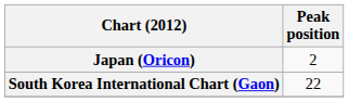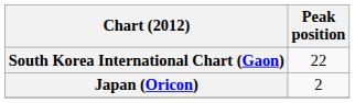rows swapped: Japan (Oricon) <-> South Korea International Chart (Gaon)
